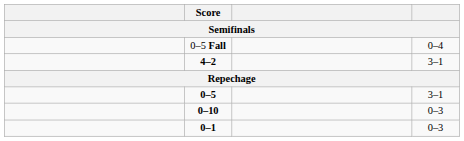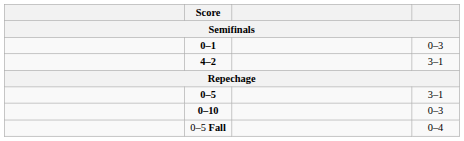rows swapped: 0–5 Fall <-> 0–1
